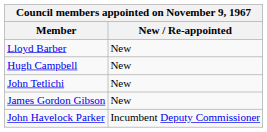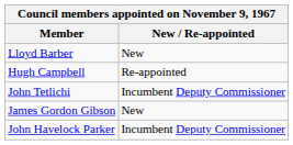Hugh Campbell | New / Re-appointed: New -> Re-appointed
John Tetlichi | New / Re-appointed: New -> Incumbent Deputy Commissioner
